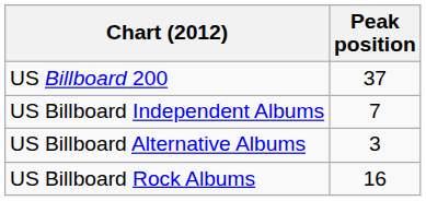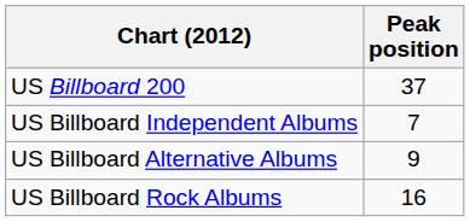US Billboard Alternative Albums | Peak position: 3 -> 9
